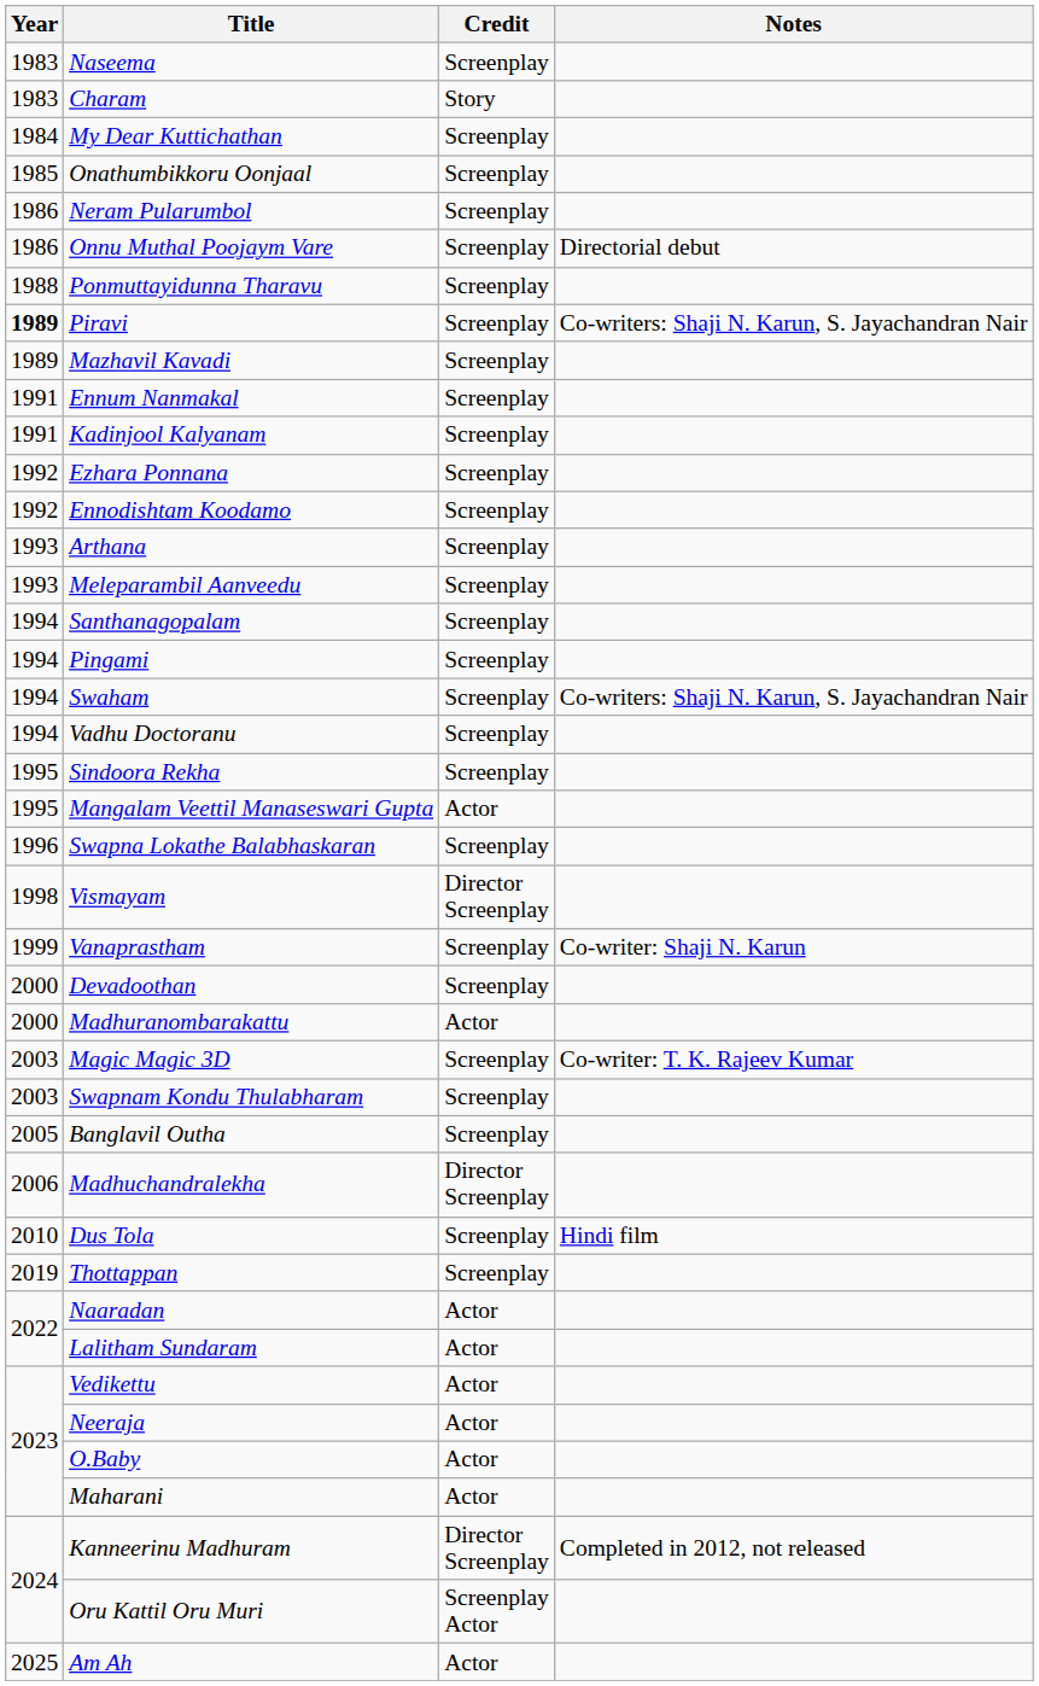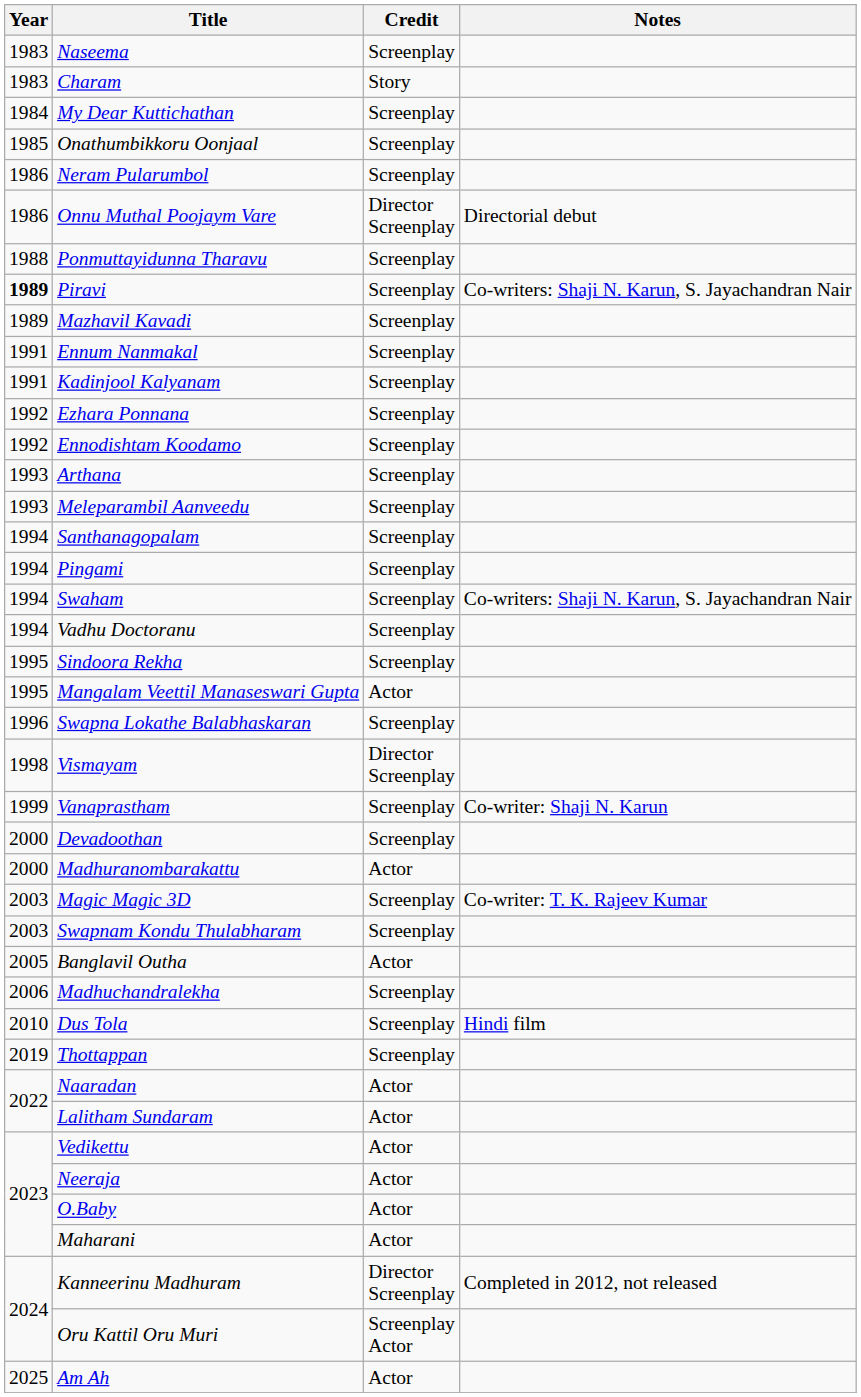Onnu Muthal Poojaym Vare | Credit: Screenplay -> Director Screenplay
Banglavil Outha | Credit: Screenplay -> Actor
Madhuchandralekha | Credit: Director Screenplay -> Screenplay
